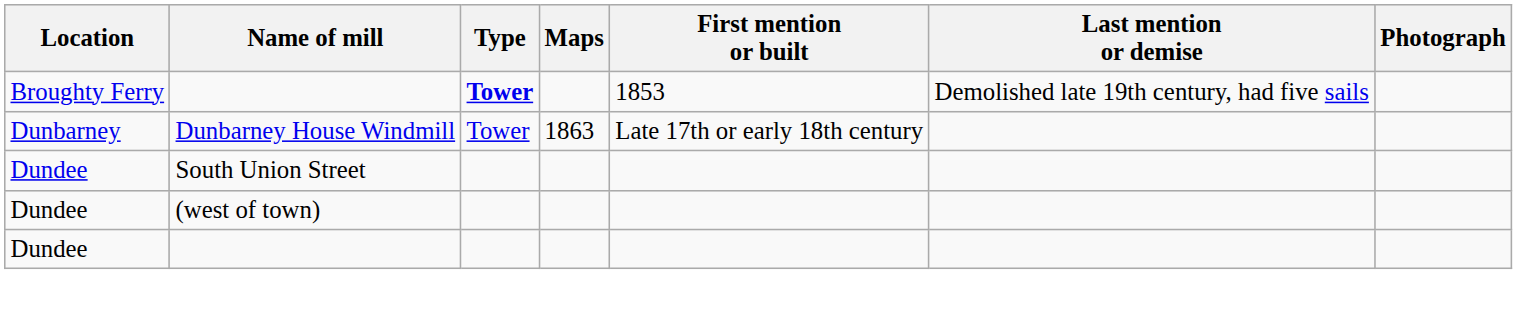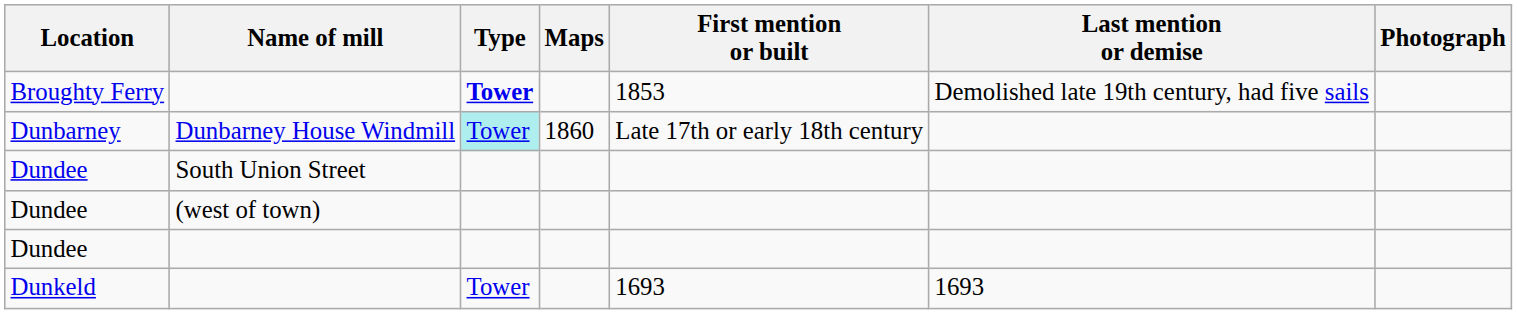Dunbarney | Type: no background -> paleturquoise background
Dunbarney | Maps: 1863 -> 1860
+ row: Dunkeld | Tower | 1693 | 1693
